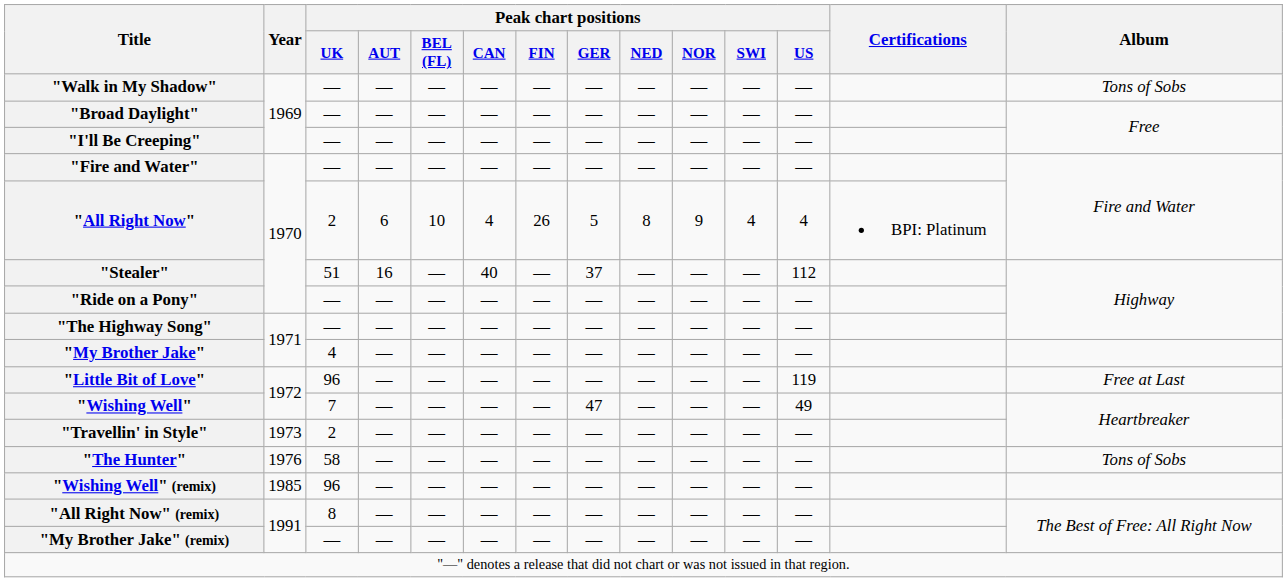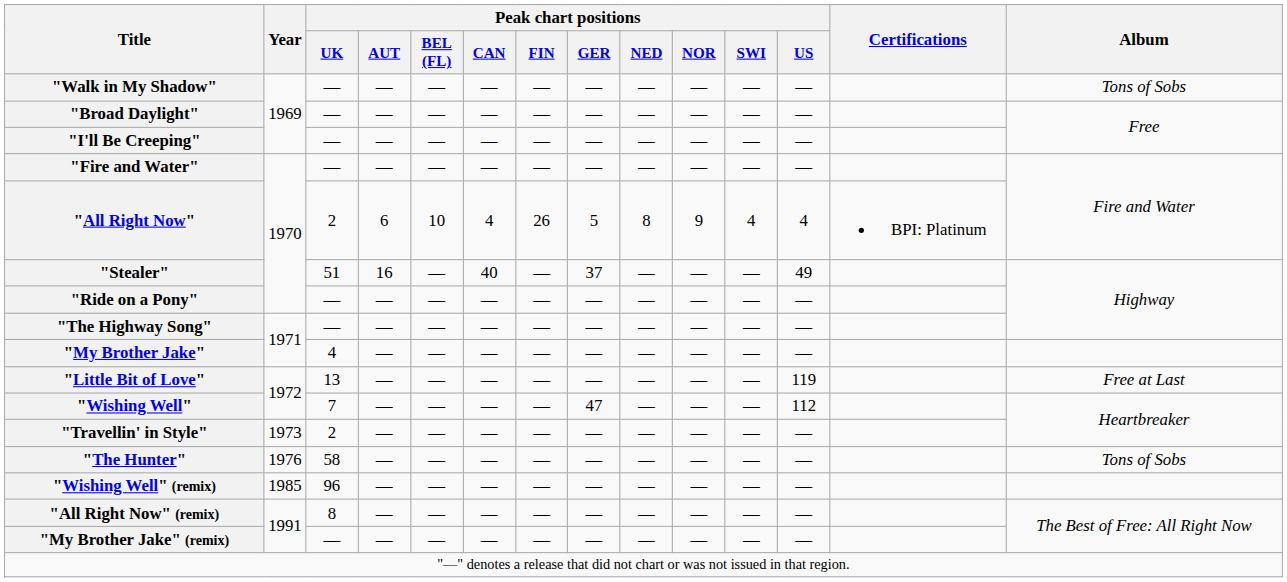"Stealer" | Peak chart positions / US: 112 -> 49
"Little Bit of Love" | Peak chart positions / UK: 96 -> 13
"Wishing Well" | Peak chart positions / US: 49 -> 112
